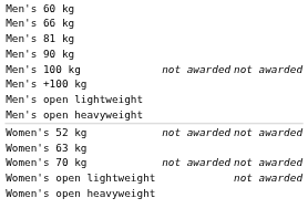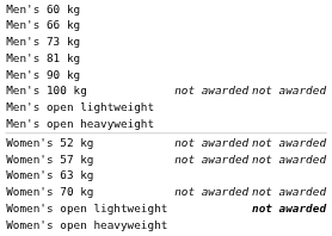+ row: Men's 73 kg
- row: Men's +100 kg
+ row: Women's 57 kg | not awarded | not awarded
Women's open lightweight | column 4: normal -> bold
